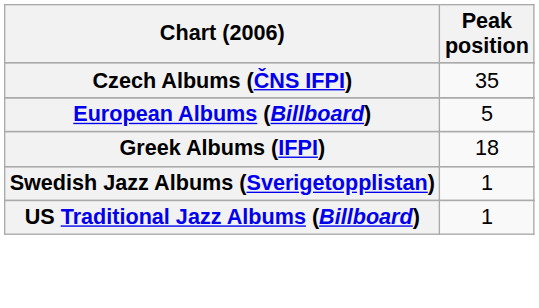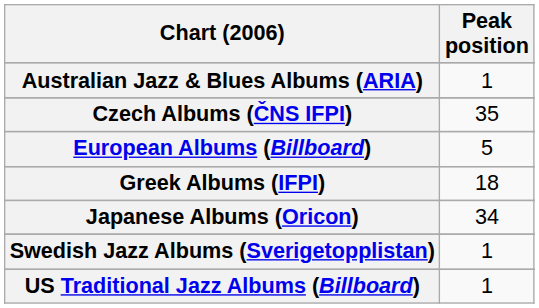+ row: Australian Jazz & Blues Albums (ARIA) | 1
+ row: Japanese Albums (Oricon) | 34
